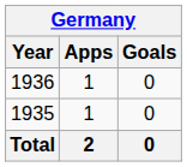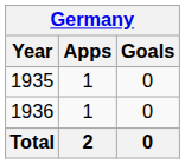rows swapped: 1935 <-> 1936
